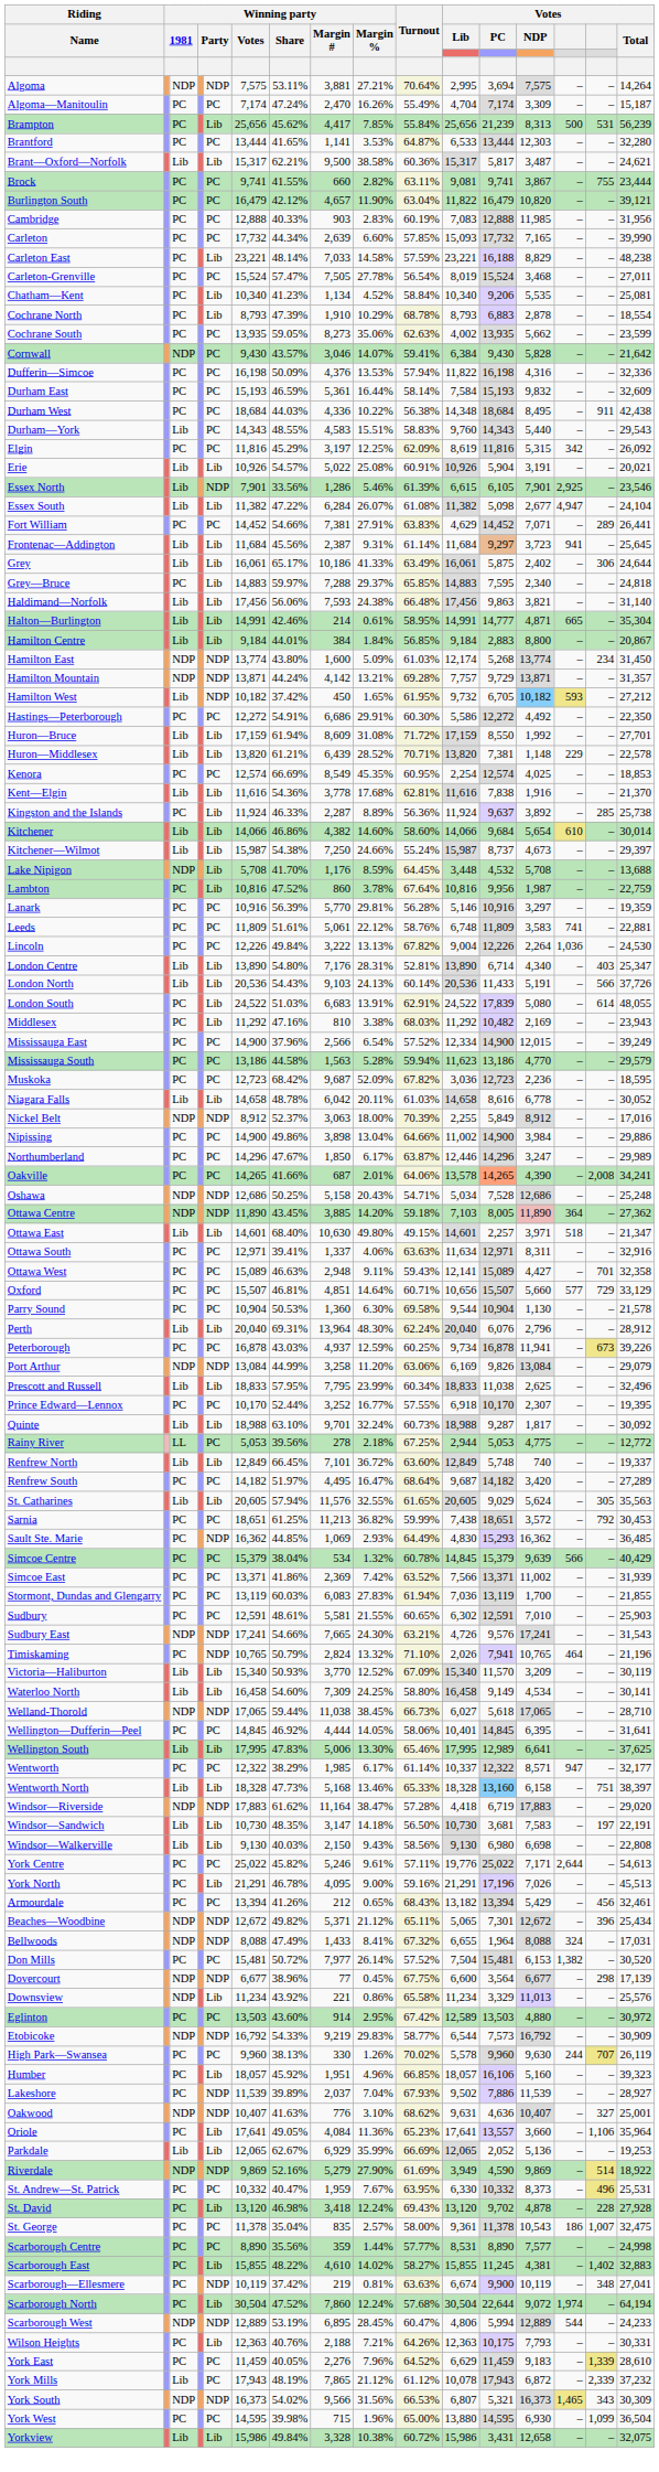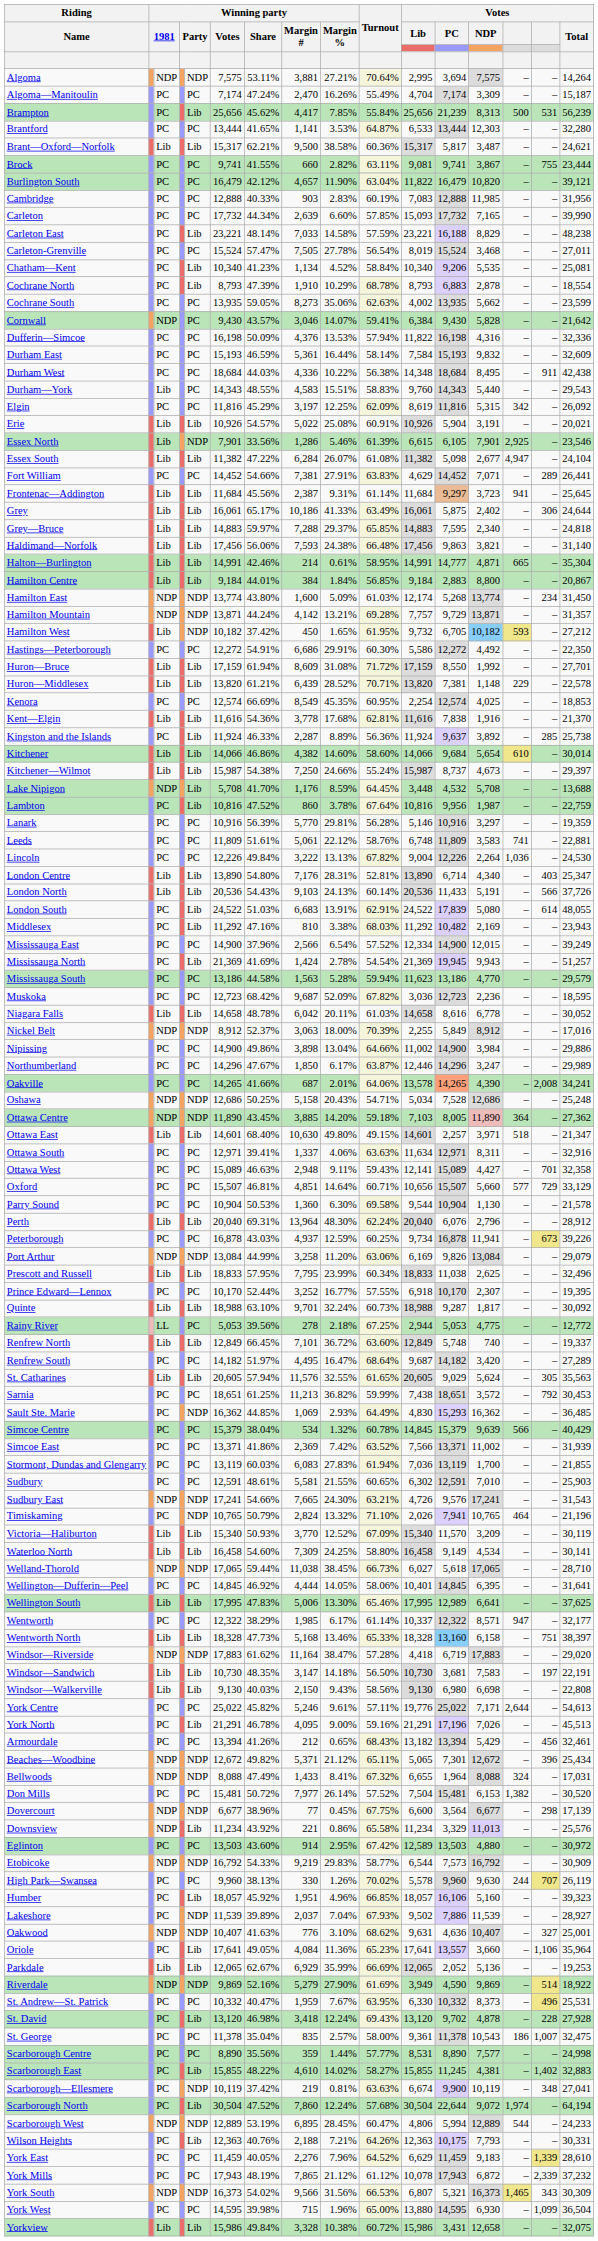Grey—Bruce | column 3: PC -> Lib
+ row: Mississauga North | PC | Lib | 21,369 | 41.69% | 1,424 | 2.78% | 54.54% | 21,369 | 19,945 | 9,943 | – | – | 51,257
York Mills | column 3: Lib -> PC
